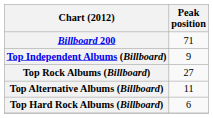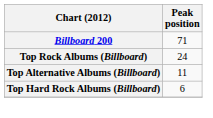- row: Top Independent Albums (Billboard) | 9
Top Rock Albums (Billboard) | Peak position: 27 -> 24
